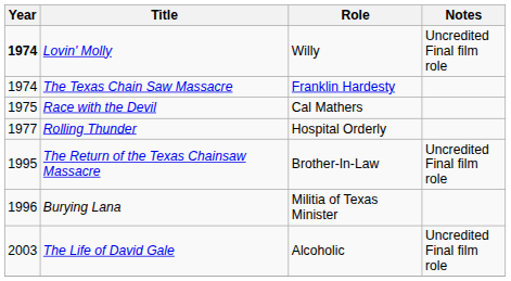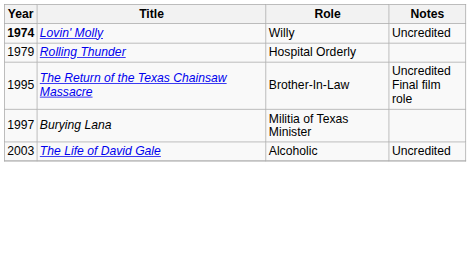Lovin' Molly | Notes: Uncredited Final film role -> Uncredited
- row: 1974 | The Texas Chain Saw Massacre | Franklin Hardesty
- row: 1975 | Race with the Devil | Cal Mathers
Rolling Thunder | Year: 1977 -> 1979
Burying Lana | Year: 1996 -> 1997
The Life of David Gale | Notes: Uncredited Final film role -> Uncredited
